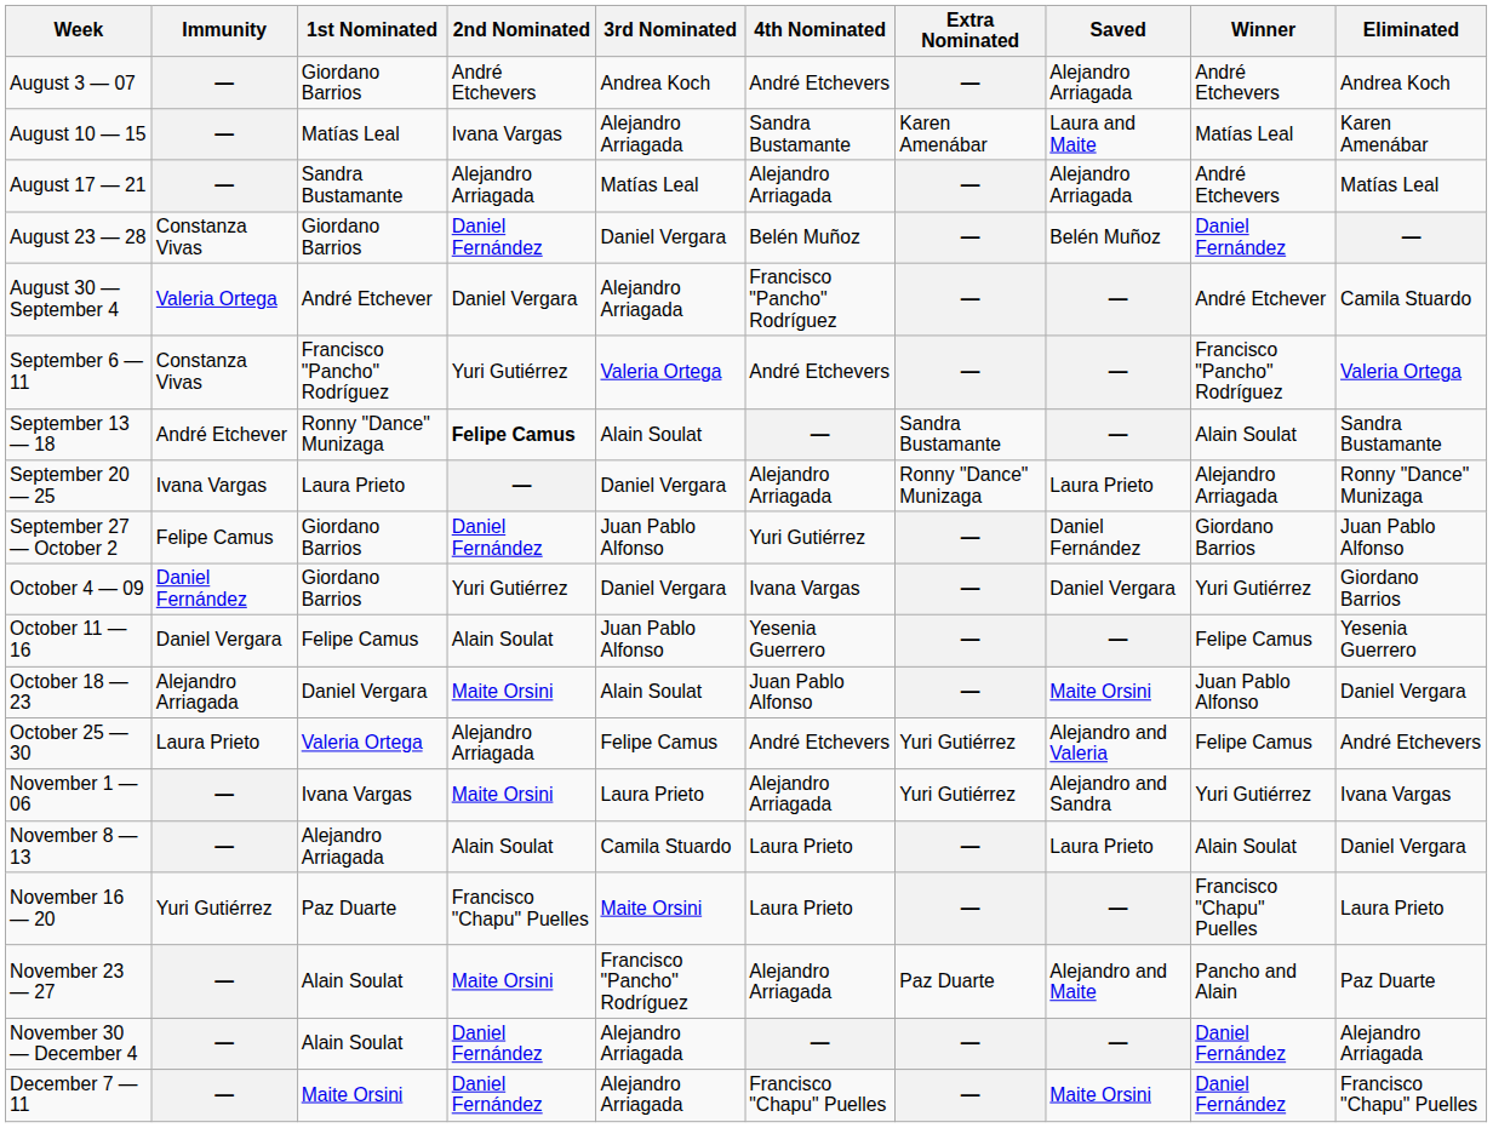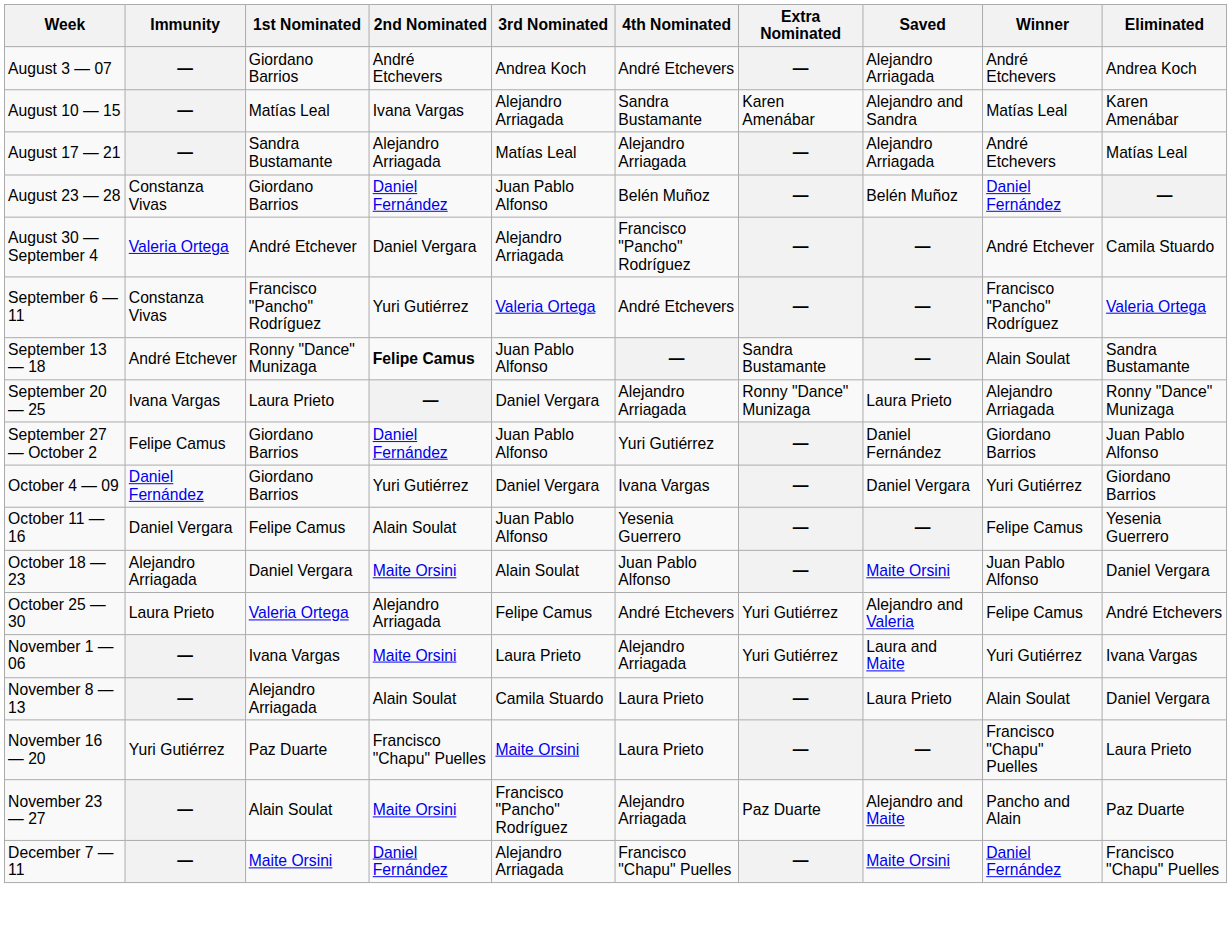August 10 — 15 | Saved: Laura and Maite -> Alejandro and Sandra
August 23 — 28 | 3rd Nominated: Daniel Vergara -> Juan Pablo Alfonso
September 13 — 18 | 3rd Nominated: Alain Soulat -> Juan Pablo Alfonso
November 1 — 06 | Saved: Alejandro and Sandra -> Laura and Maite
- row: November 30 — December 4 | — | Alain Soulat | Daniel Fernández | Alejandro Arriagada | — | — | — | Daniel Fernández | Alejandro Arriagada
